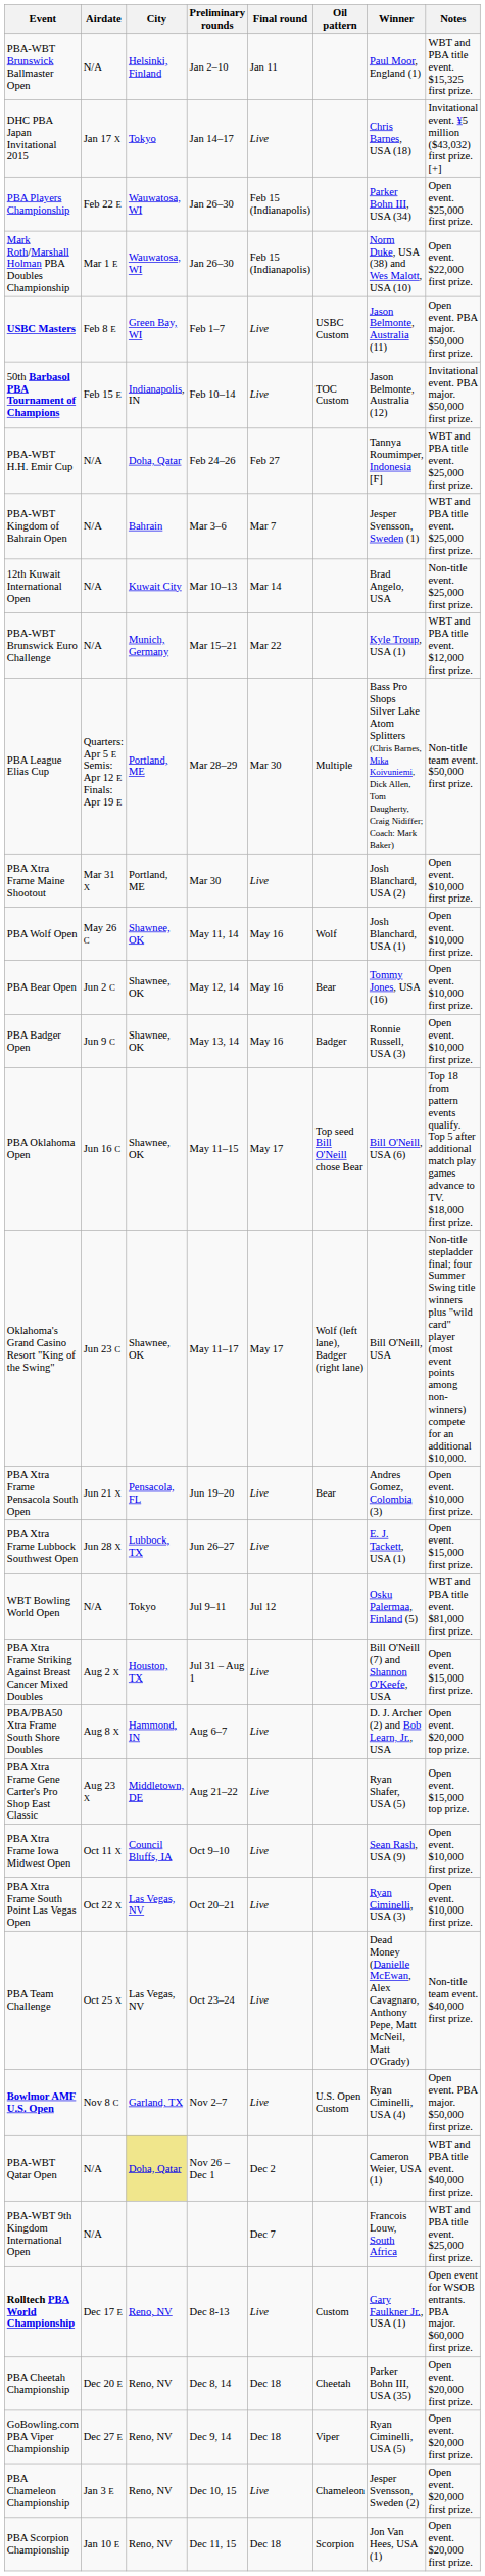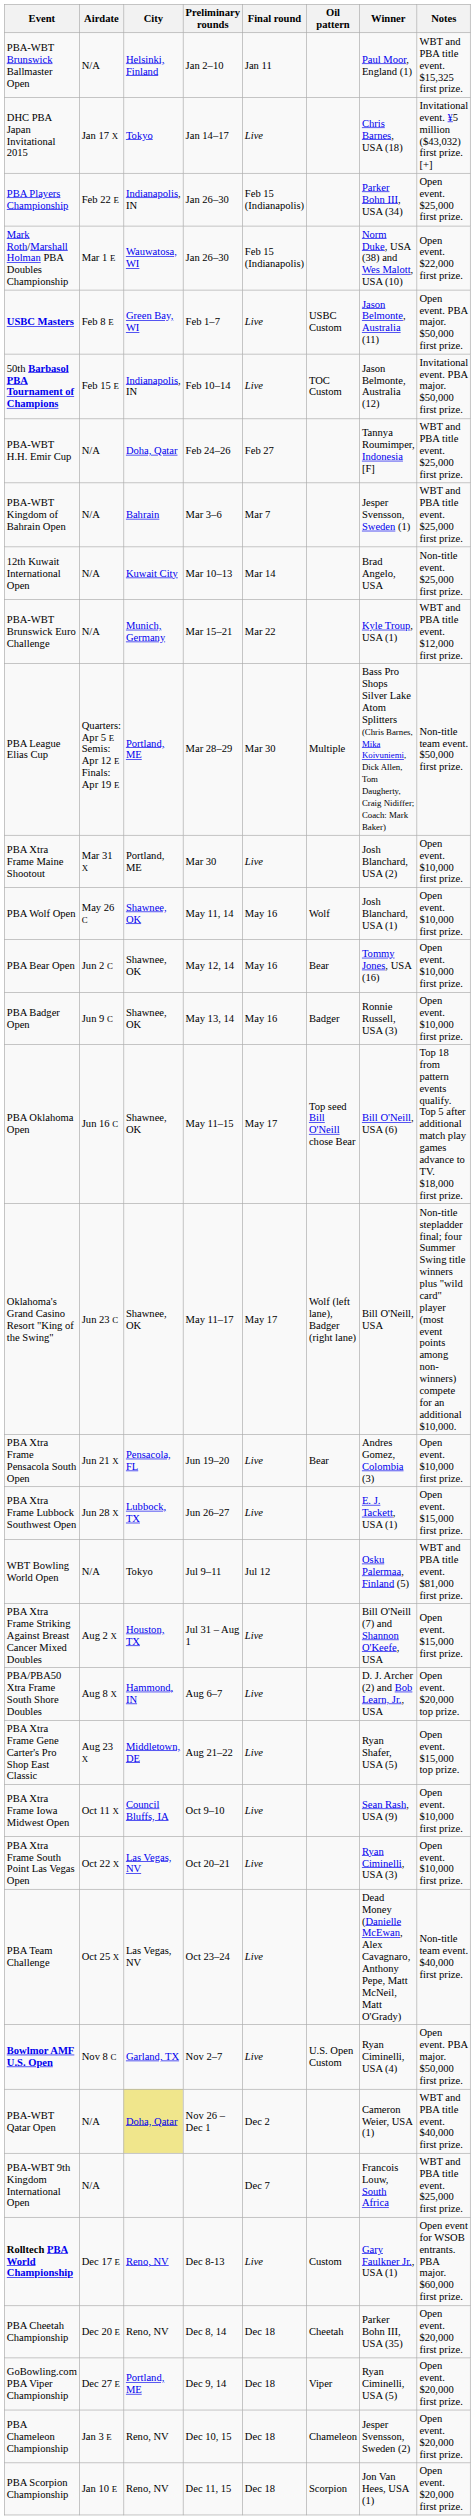PBA Players Championship | City: Wauwatosa, WI -> Indianapolis, IN
GoBowling.com PBA Viper Championship | City: Reno, NV -> Portland, ME
PBA Chameleon Championship | Final round: Live -> Dec 18
